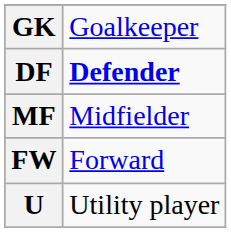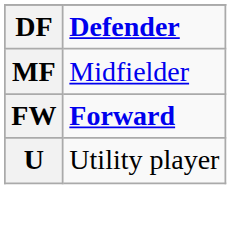- row: GK | Goalkeeper
FW | column 2: normal -> bold
